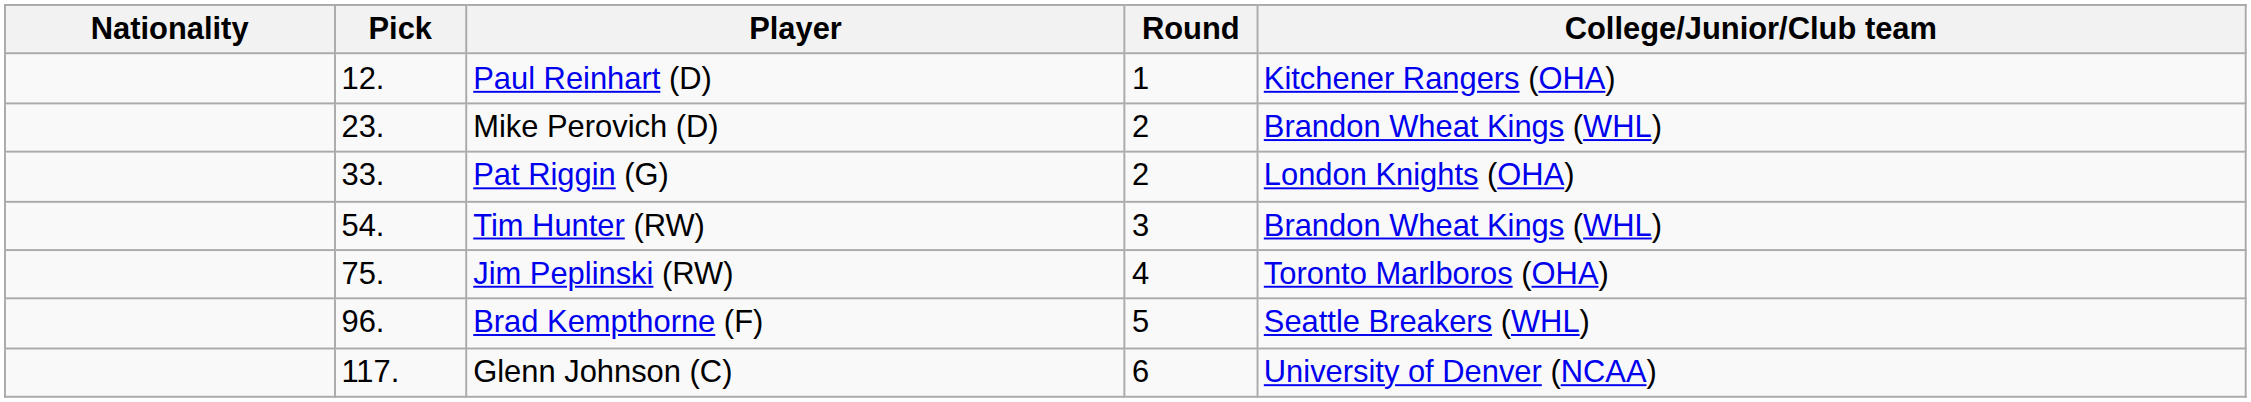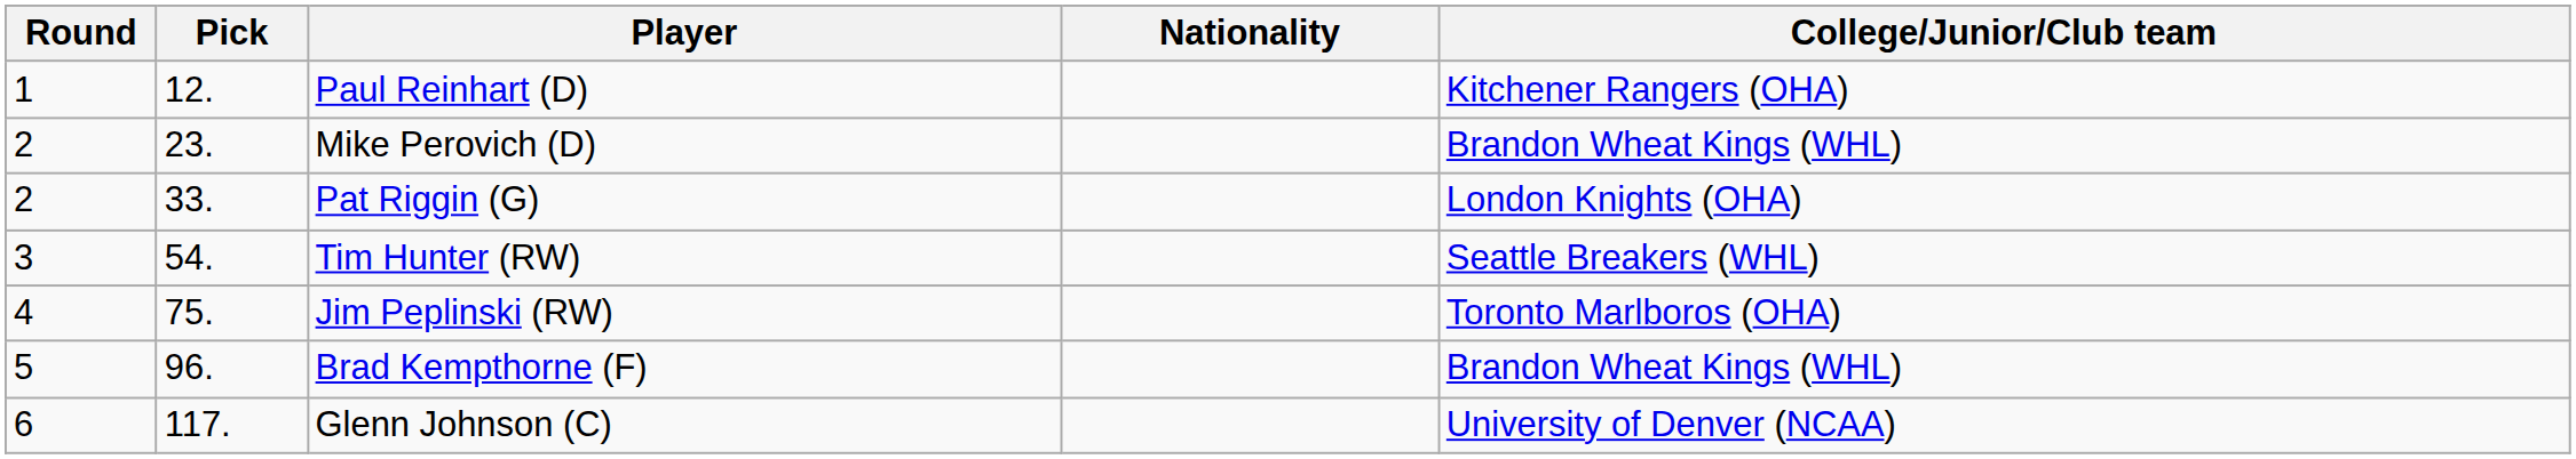columns swapped: Round <-> Nationality
Tim Hunter (RW) | College/Junior/Club team: Brandon Wheat Kings (WHL) -> Seattle Breakers (WHL)
Brad Kempthorne (F) | College/Junior/Club team: Seattle Breakers (WHL) -> Brandon Wheat Kings (WHL)
